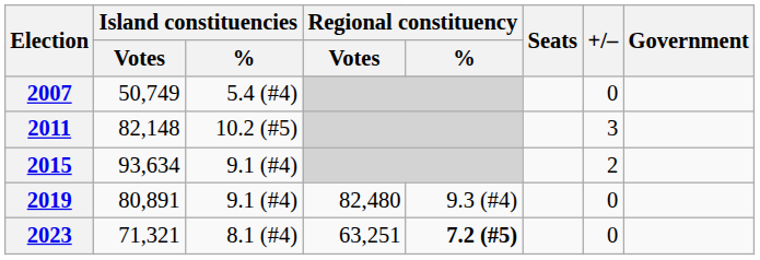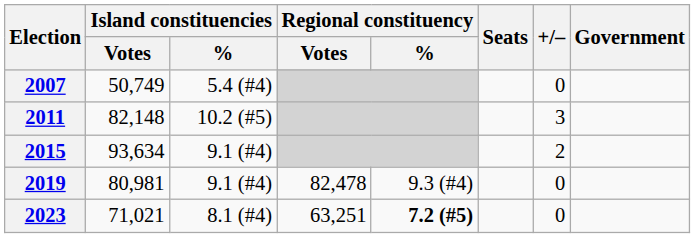2019 | Island constituencies / Votes: 80,891 -> 80,981
2019 | Regional constituency / Votes: 82,480 -> 82,478
2023 | Island constituencies / Votes: 71,321 -> 71,021
